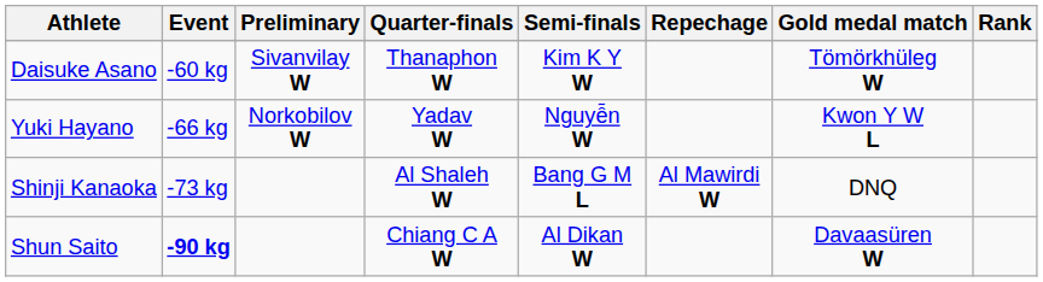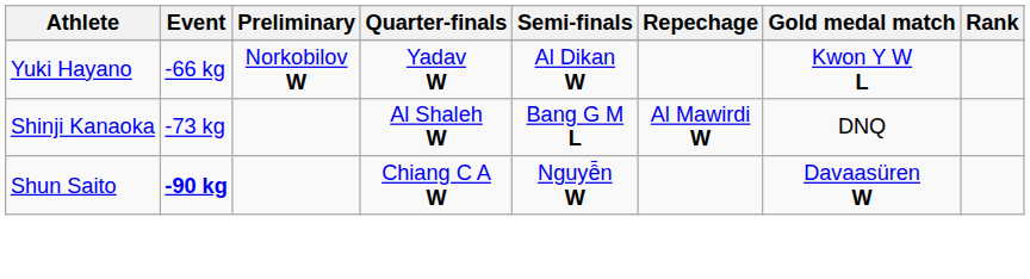- row: Daisuke Asano | -60 kg | Sivanvilay W | Thanaphon W | Kim K Y W | Tömörkhüleg W
Yuki Hayano | Semi-finals: Nguyễn W -> Al Dikan W
Shun Saito | Semi-finals: Al Dikan W -> Nguyễn W
